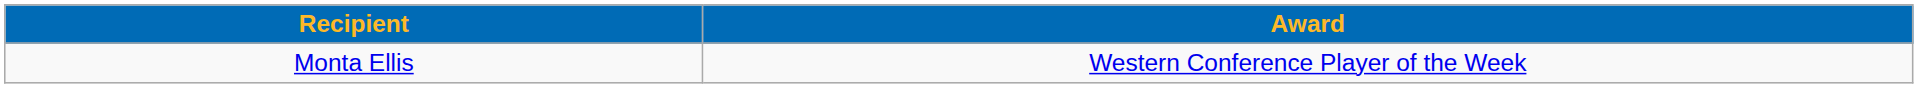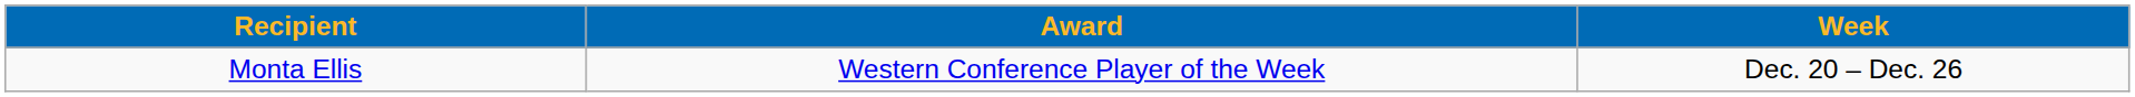+ column: Week | Dec. 20 – Dec. 26
